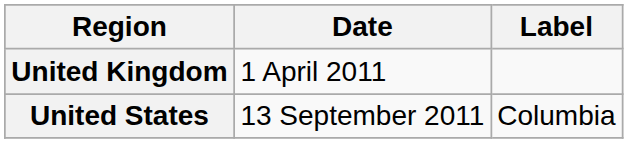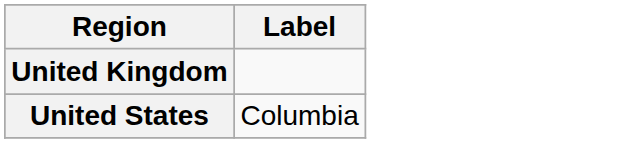- column: Date | 1 April 2011 | 13 September 2011
